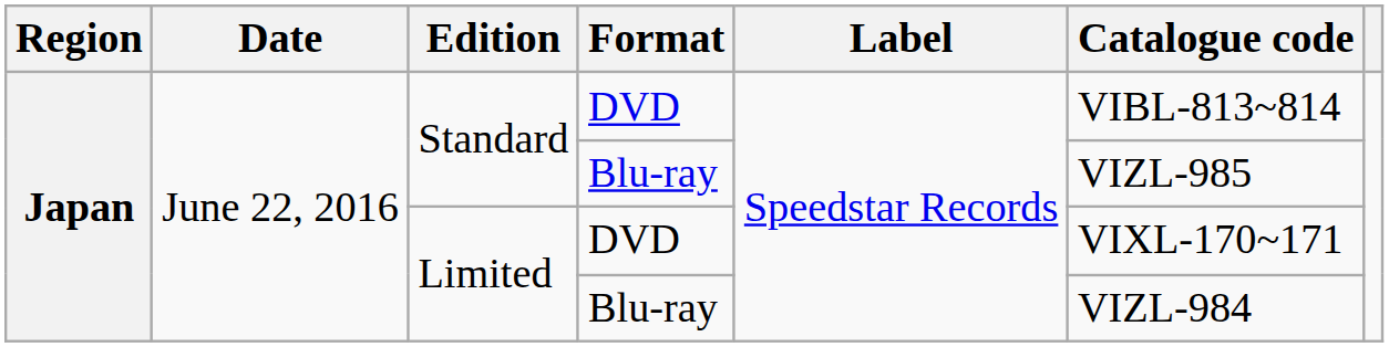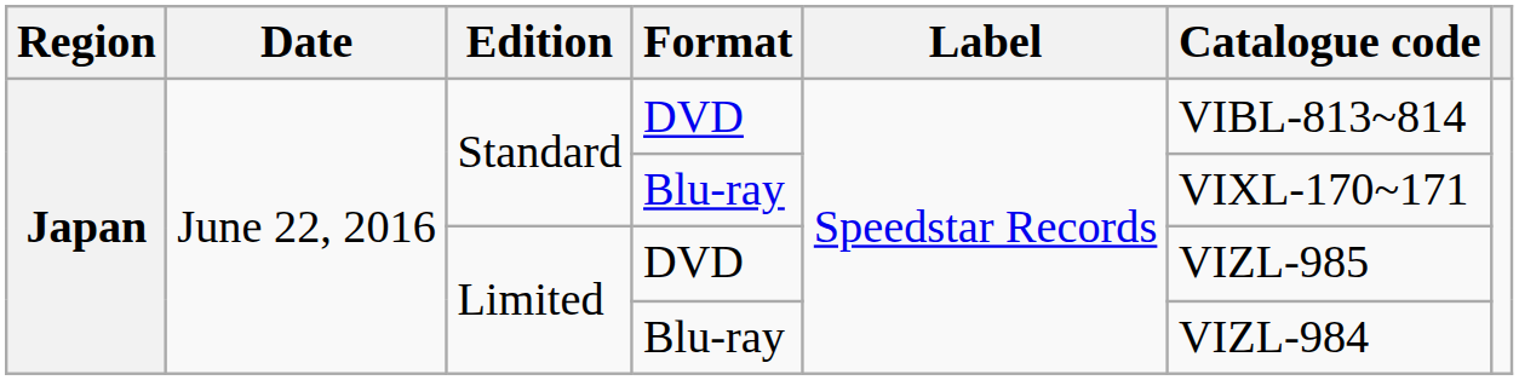Standard / Blu-ray | Catalogue code: VIZL-985 -> VIXL-170~171
Limited / DVD | Catalogue code: VIXL-170~171 -> VIZL-985
